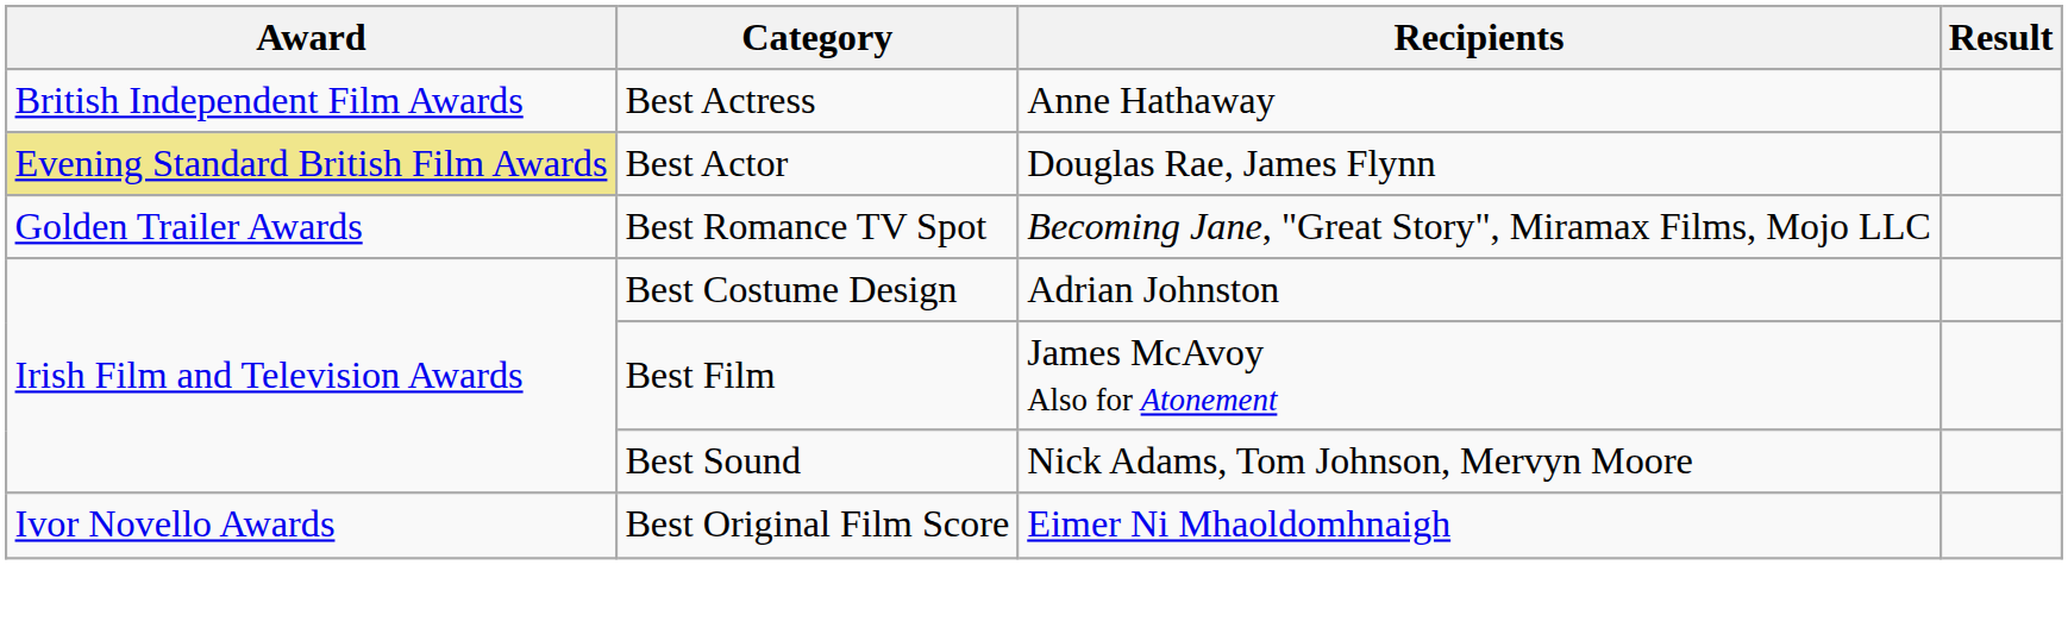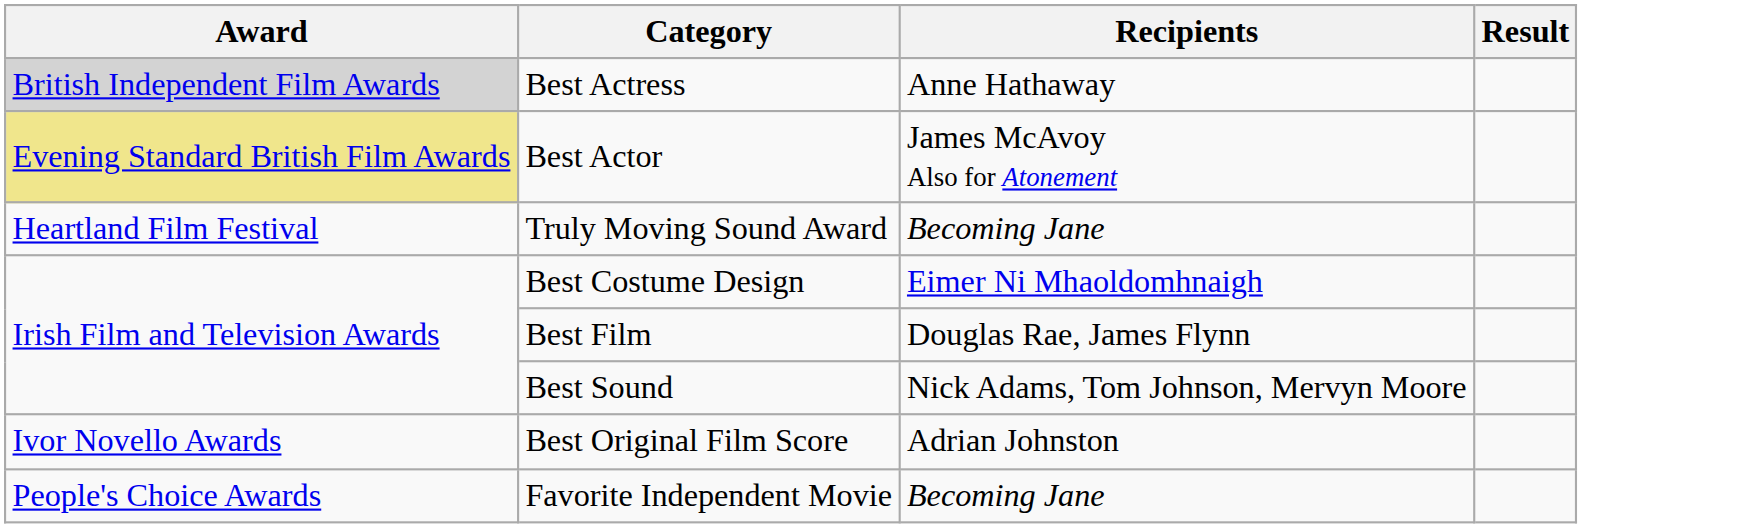Best Actress | Award: no background -> lightgrey background
Best Actor | Recipients: Douglas Rae, James Flynn -> James McAvoy Also for Atonement
- row: Golden Trailer Awards | Best Romance TV Spot | Becoming Jane, "Great Story", Miramax Films, Mojo LLC
+ row: Heartland Film Festival | Truly Moving Sound Award | Becoming Jane
Best Costume Design | Recipients: Adrian Johnston -> Eimer Ni Mhaoldomhnaigh
Best Film | Recipients: James McAvoy Also for Atonement -> Douglas Rae, James Flynn
Best Original Film Score | Recipients: Eimer Ni Mhaoldomhnaigh -> Adrian Johnston
+ row: People's Choice Awards | Favorite Independent Movie | Becoming Jane
